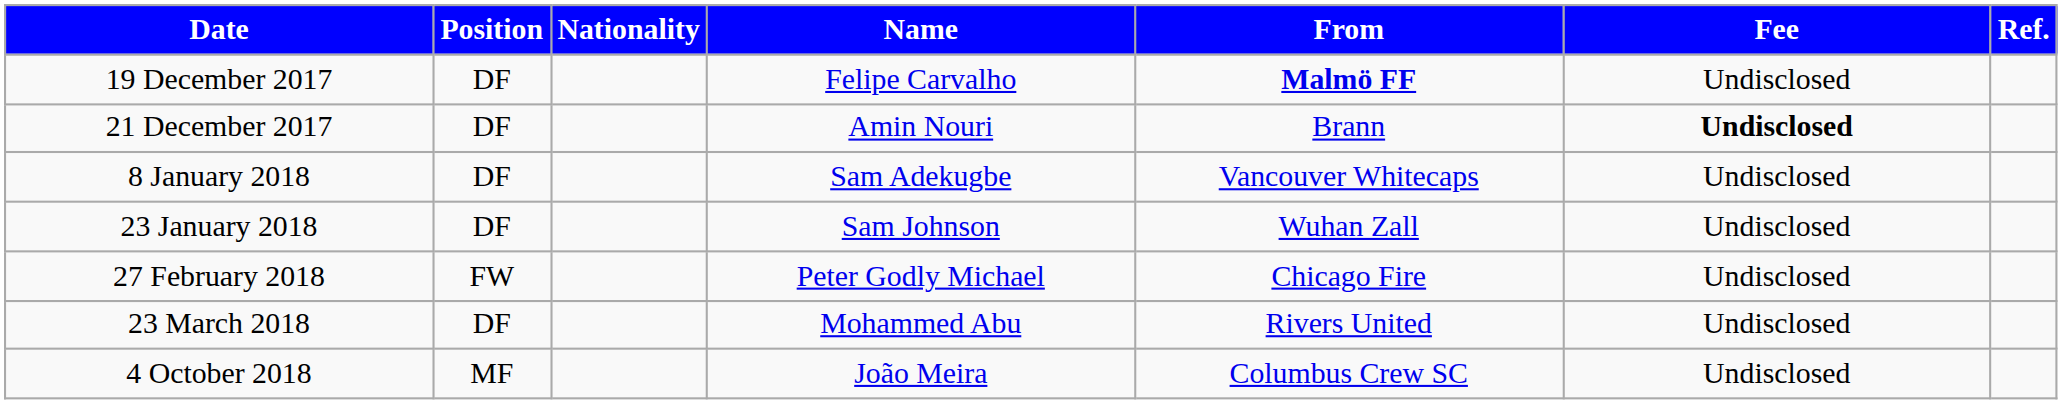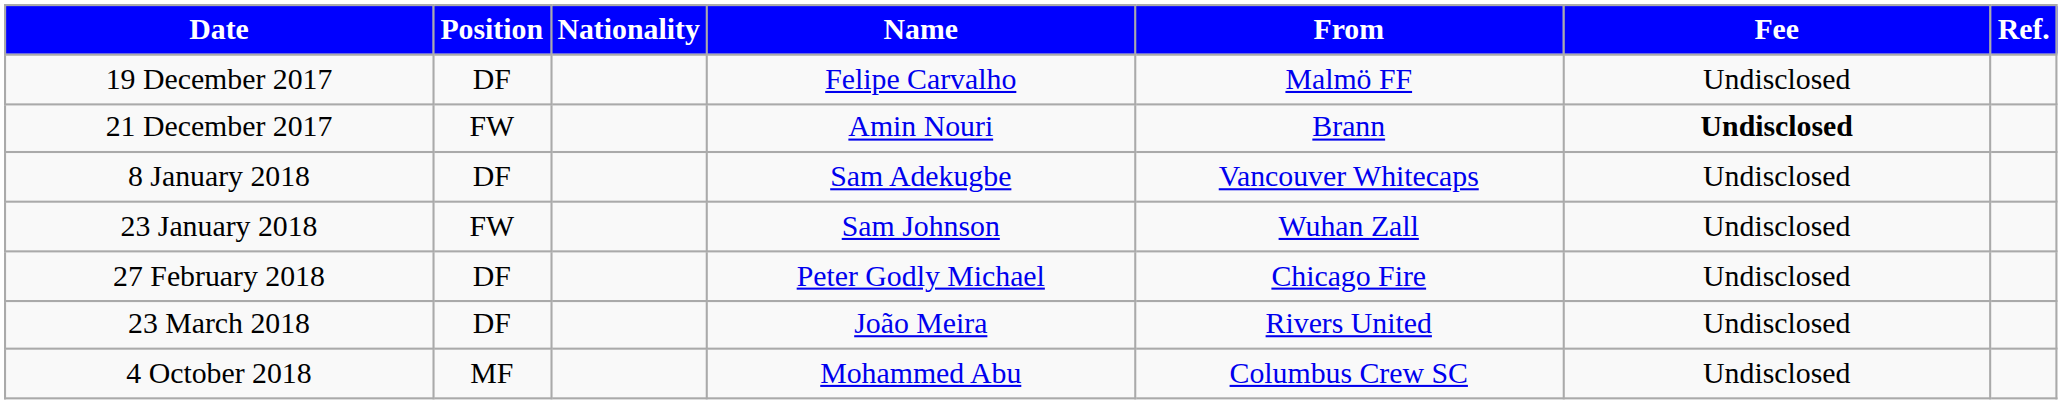19 December 2017 | From: bold -> normal
21 December 2017 | Position: DF -> FW
23 January 2018 | Position: DF -> FW
27 February 2018 | Position: FW -> DF
23 March 2018 | Name: Mohammed Abu -> João Meira
4 October 2018 | Name: João Meira -> Mohammed Abu
